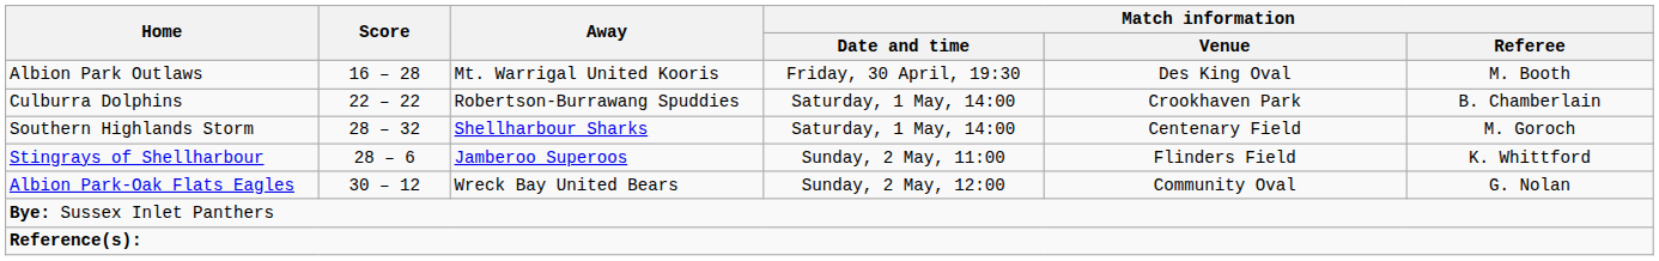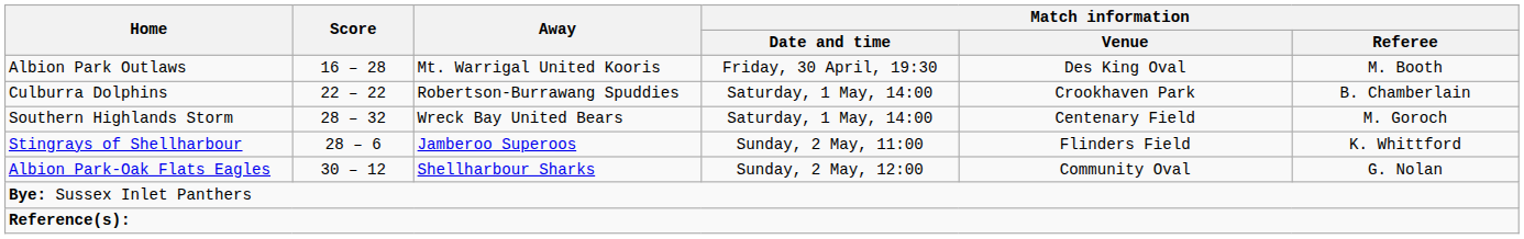Southern Highlands Storm | Away: Shellharbour Sharks -> Wreck Bay United Bears
Albion Park-Oak Flats Eagles | Away: Wreck Bay United Bears -> Shellharbour Sharks
